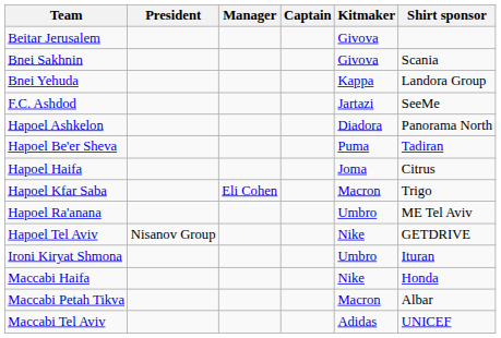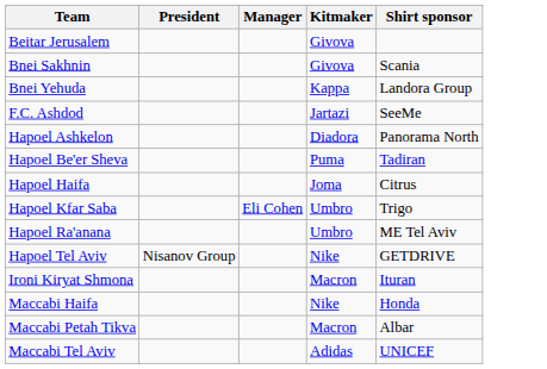- column: Captain
Hapoel Kfar Saba | Kitmaker: Macron -> Umbro
Ironi Kiryat Shmona | Kitmaker: Umbro -> Macron
